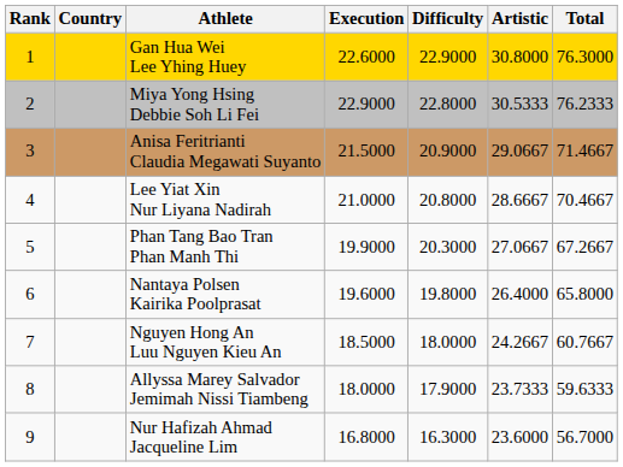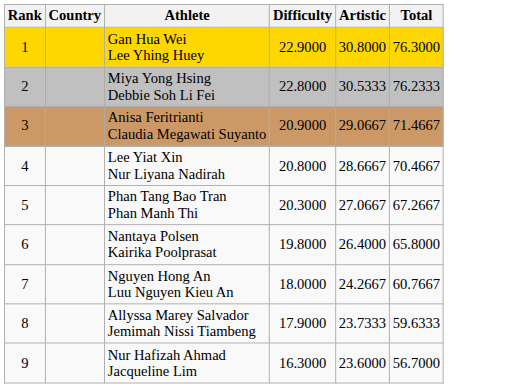- column: Execution | 22.6000 | 22.9000 | 21.5000 | 21.0000 | 19.9000 | 19.6000 | 18.5000 | 18.0000 | 16.8000
